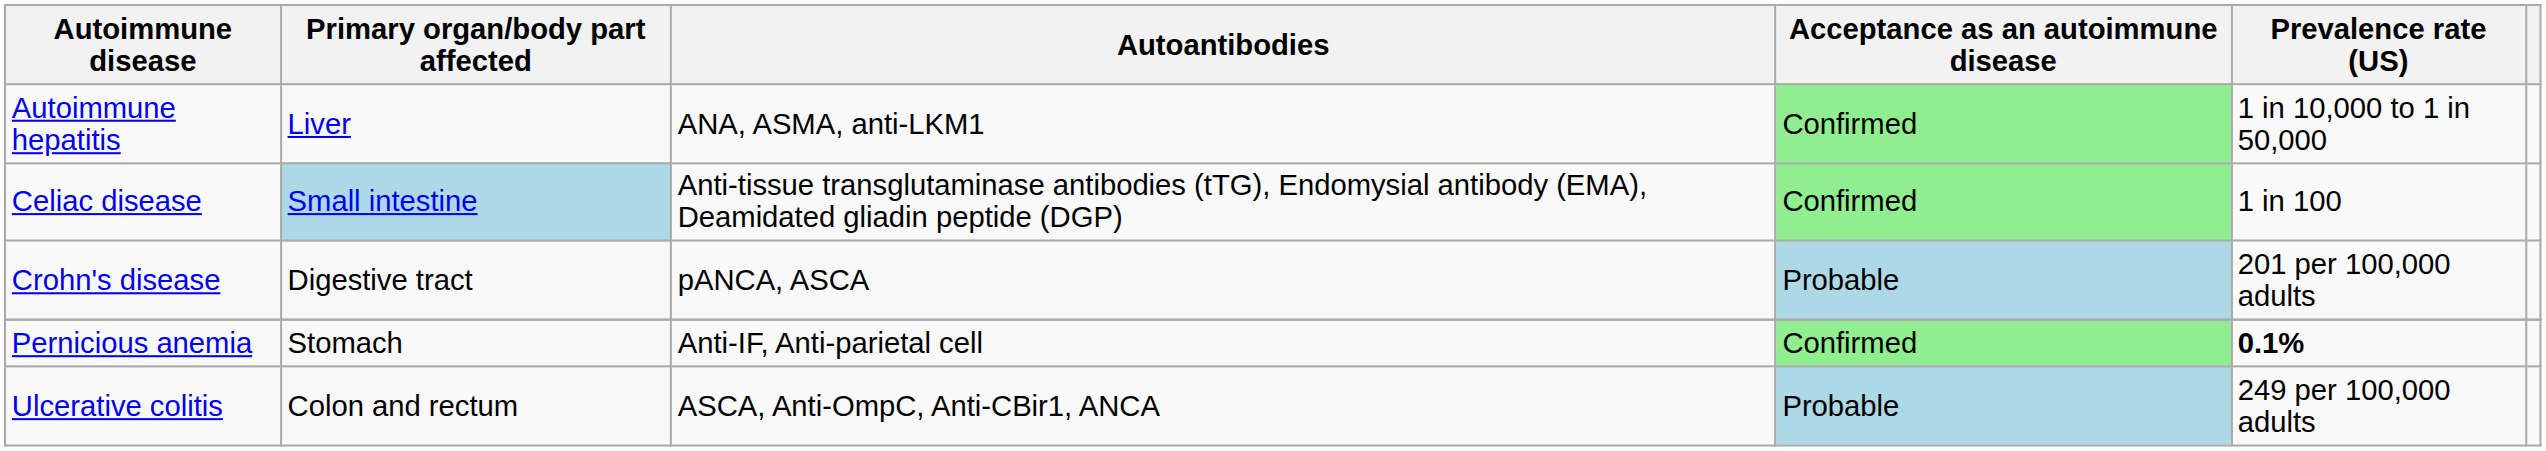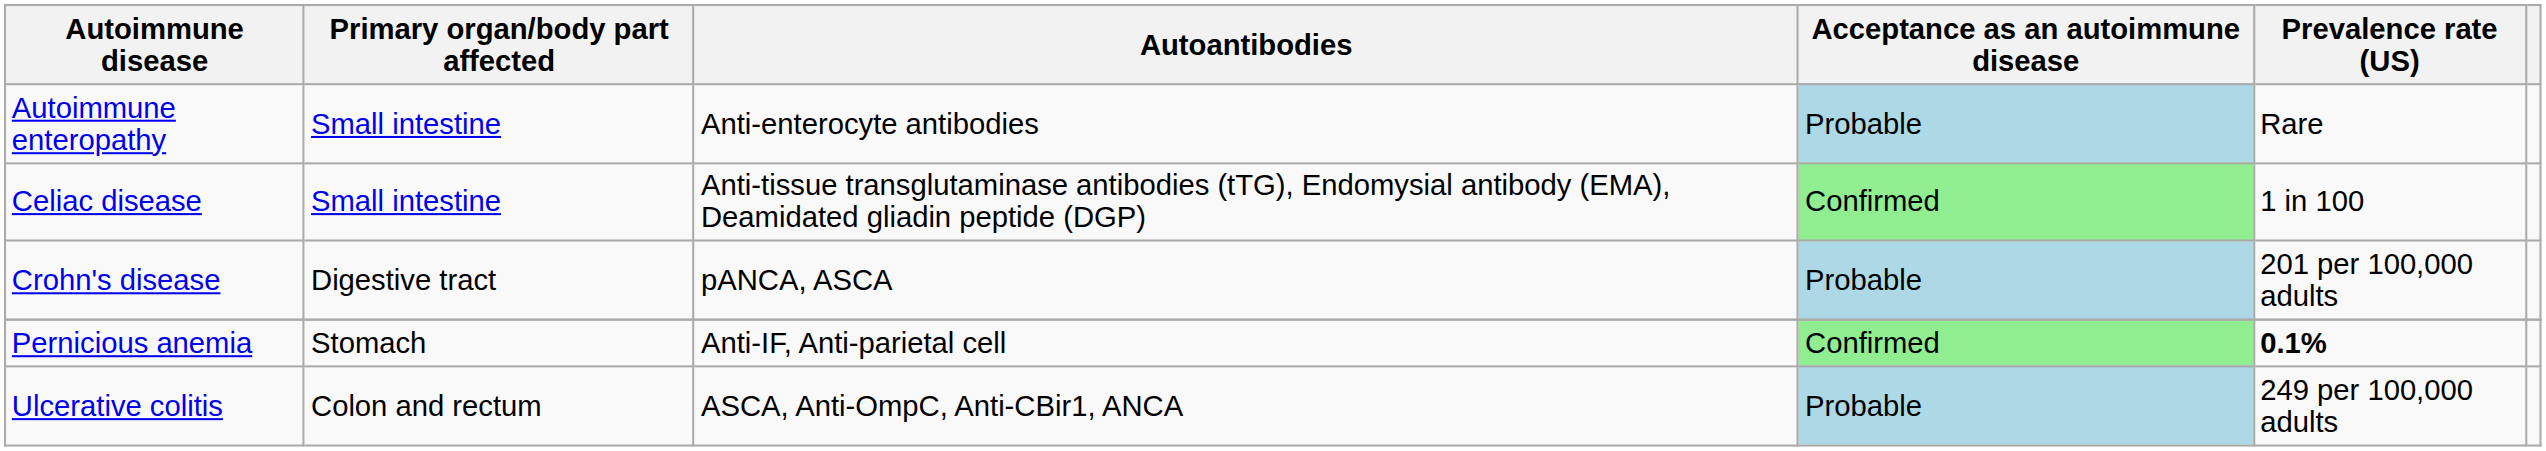+ row: Autoimmune enteropathy | Small intestine | Anti-enterocyte antibodies | Probable | Rare
- row: Autoimmune hepatitis | Liver | ANA, ASMA, anti-LKM1 | Confirmed | 1 in 10,000 to 1 in 50,000
Celiac disease | Primary organ/body part affected: lightblue background -> no background
